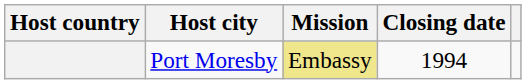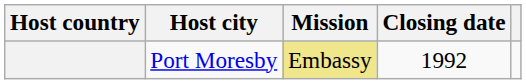Port Moresby | Closing date: 1994 -> 1992
